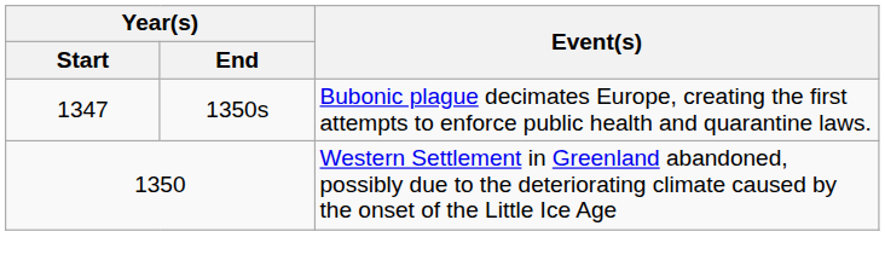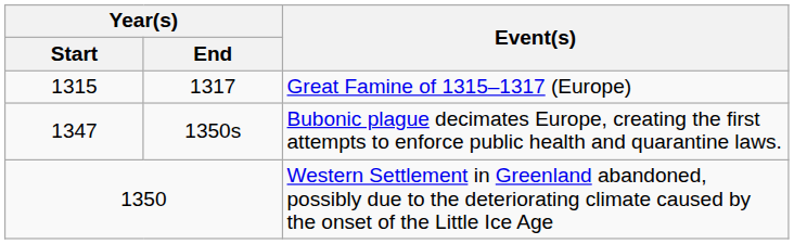+ row: 1315 | 1317 | Great Famine of 1315–1317 (Europe)
